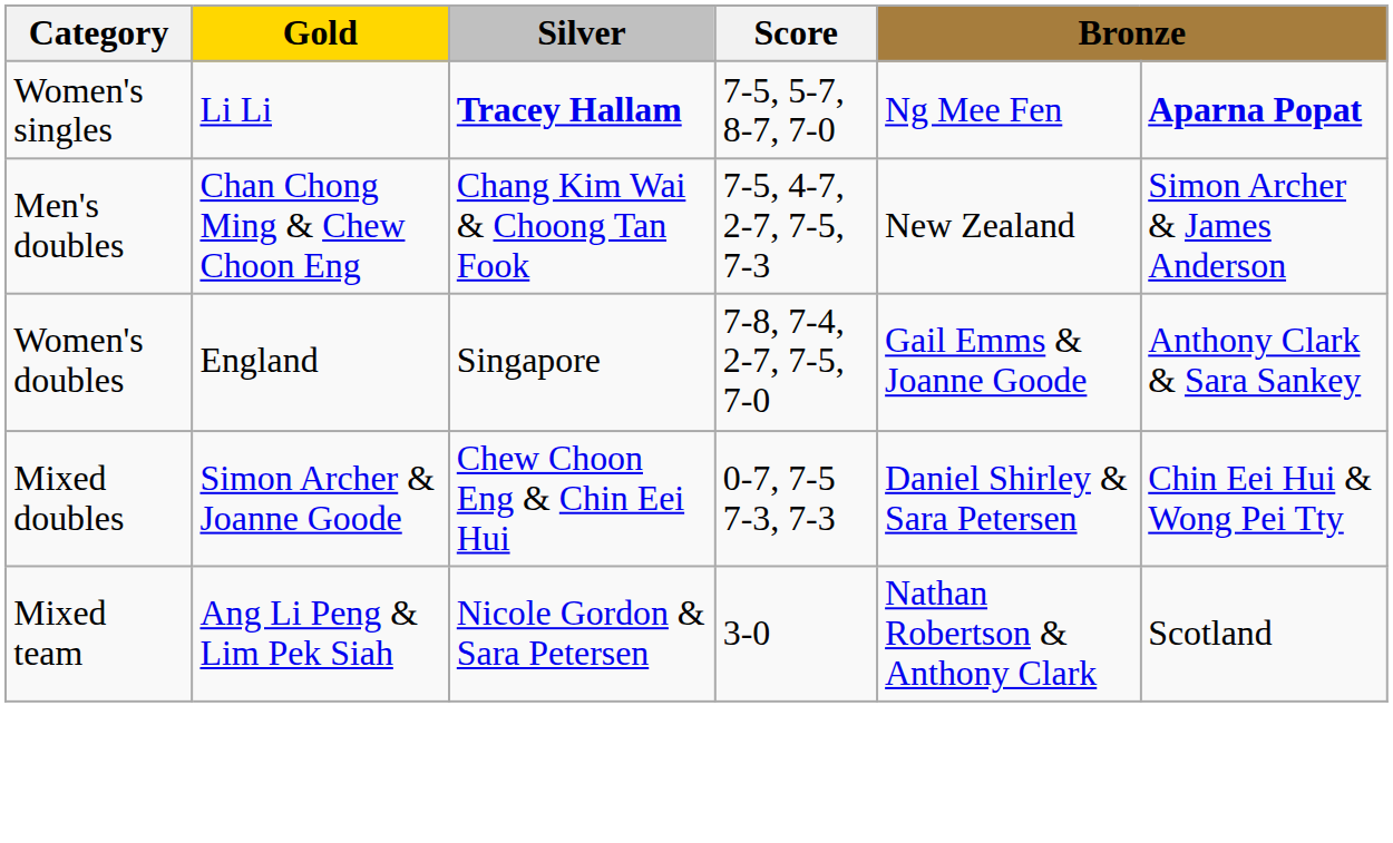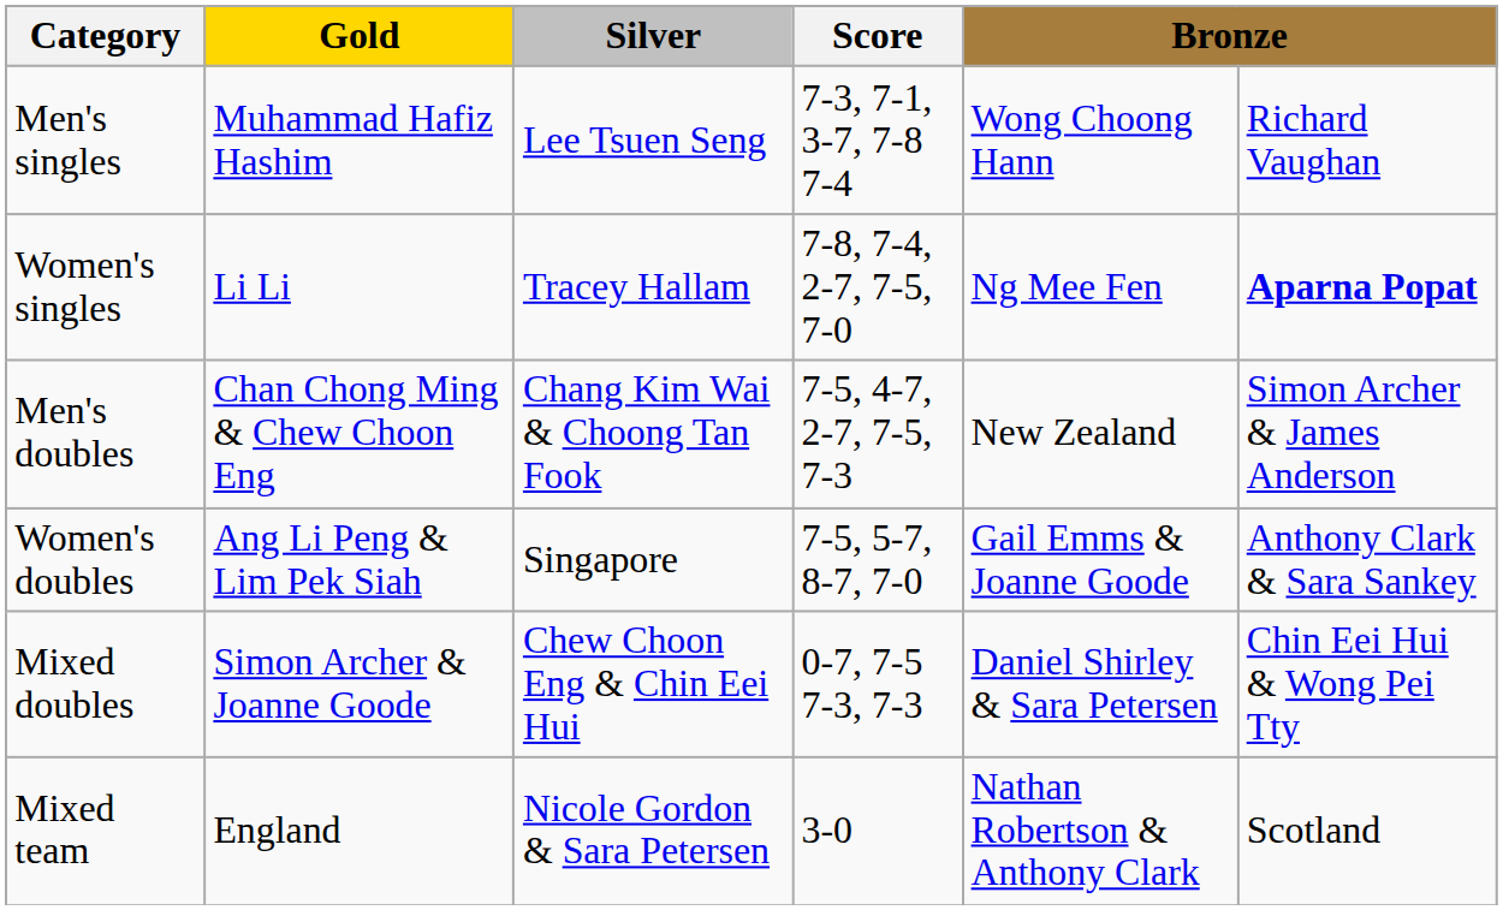+ row: Men's singles | Muhammad Hafiz Hashim | Lee Tsuen Seng | 7-3, 7-1, 3-7, 7-8 7-4 | Wong Choong Hann | Richard Vaughan
Women's singles | Silver: bold -> normal
Women's singles | Score: 7-5, 5-7, 8-7, 7-0 -> 7-8, 7-4, 2-7, 7-5, 7-0
Women's doubles | Gold: England -> Ang Li Peng & Lim Pek Siah
Women's doubles | Score: 7-8, 7-4, 2-7, 7-5, 7-0 -> 7-5, 5-7, 8-7, 7-0
Mixed team | Gold: Ang Li Peng & Lim Pek Siah -> England
